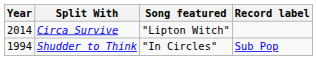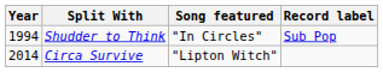rows swapped: Shudder to Think <-> Circa Survive
